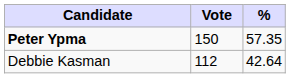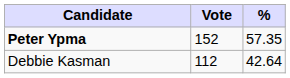Peter Ypma | Vote: 150 -> 152
